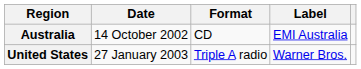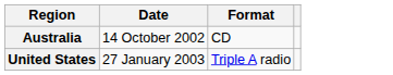- column: Label | EMI Australia | Warner Bros.
